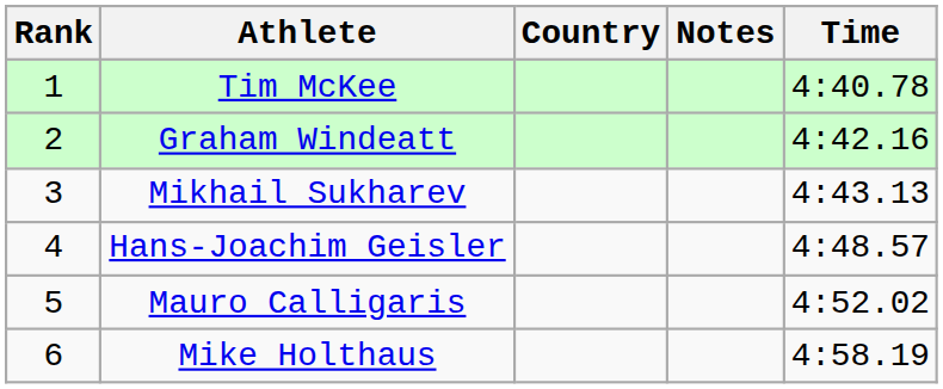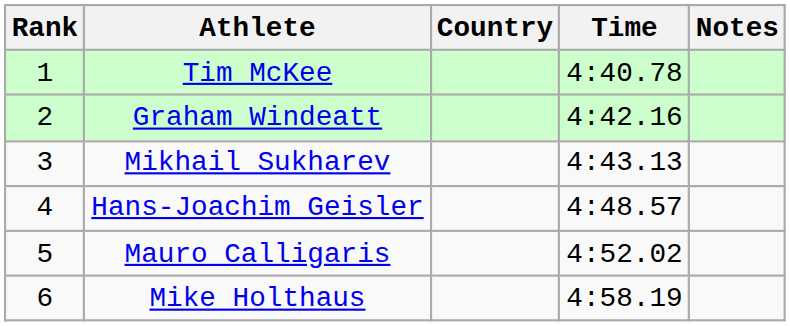columns swapped: Time <-> Notes
